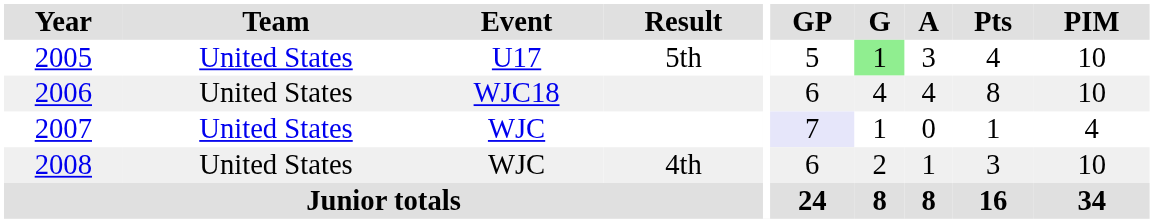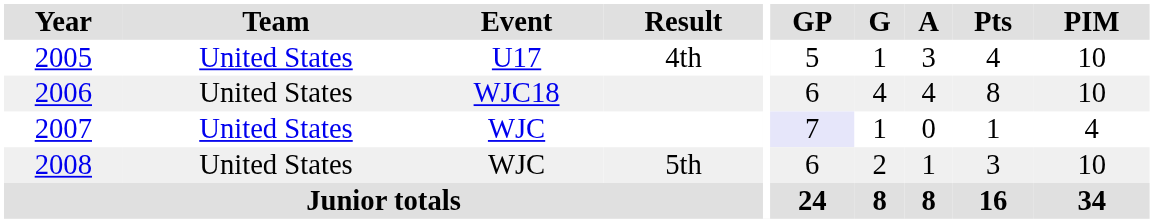2005 | Result: 5th -> 4th
2005 | G: lightgreen background -> no background
2008 | Result: 4th -> 5th
